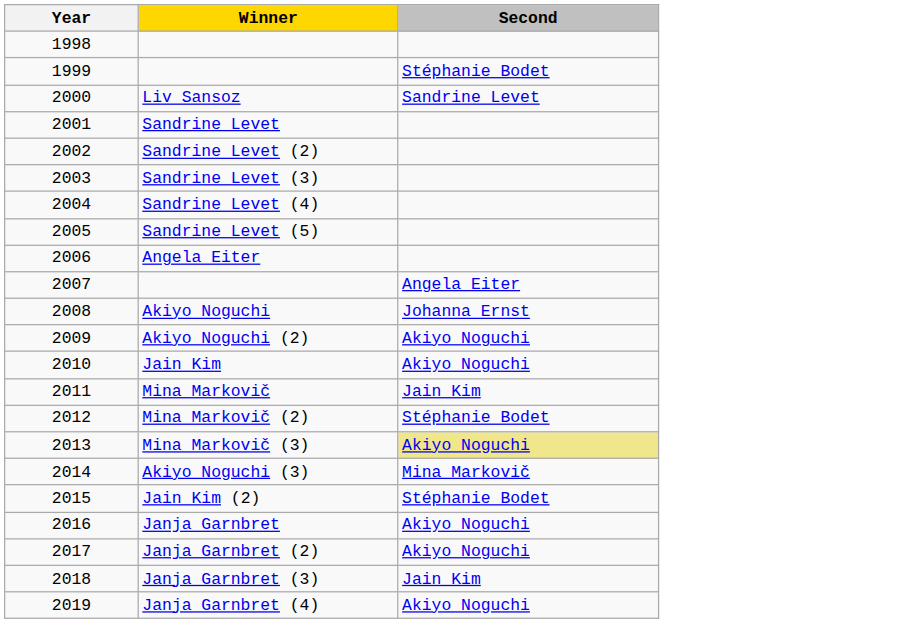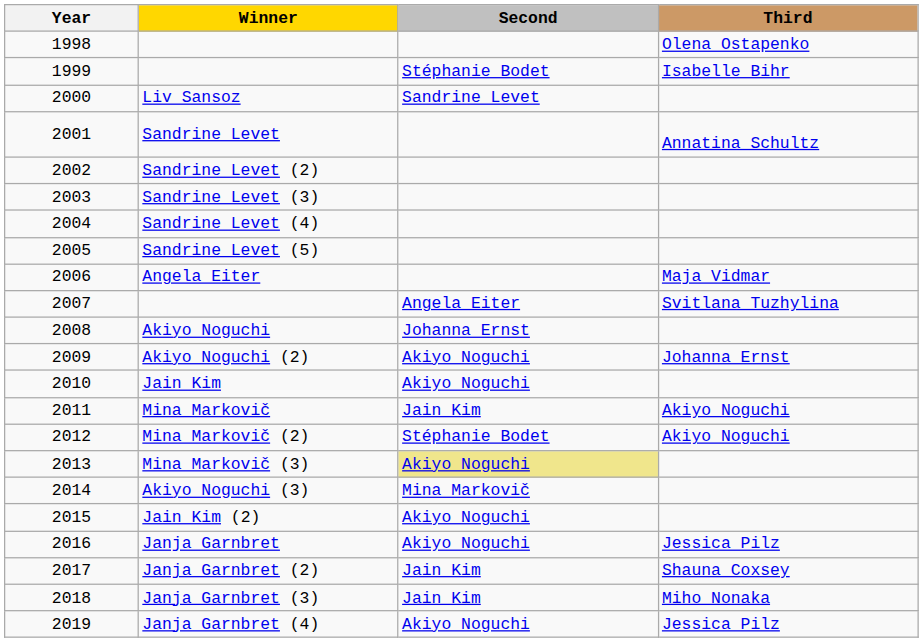+ column: Third | Olena Ostapenko | Isabelle Bihr | Annatina Schultz | Maja Vidmar | Svitlana Tuzhylina | Johanna Ernst | Akiyo Noguchi | Akiyo Noguchi | Jessica Pilz | Shauna Coxsey | Miho Nonaka | Jessica Pilz
Jain Kim (2) | Second: Stéphanie Bodet -> Akiyo Noguchi
Janja Garnbret (2) | Second: Akiyo Noguchi -> Jain Kim
